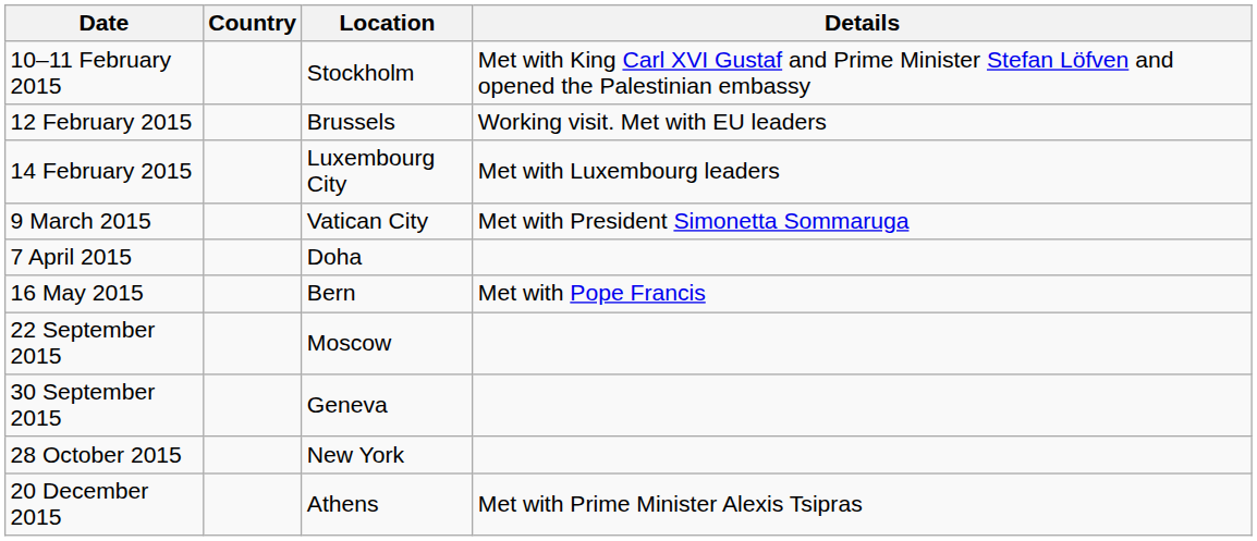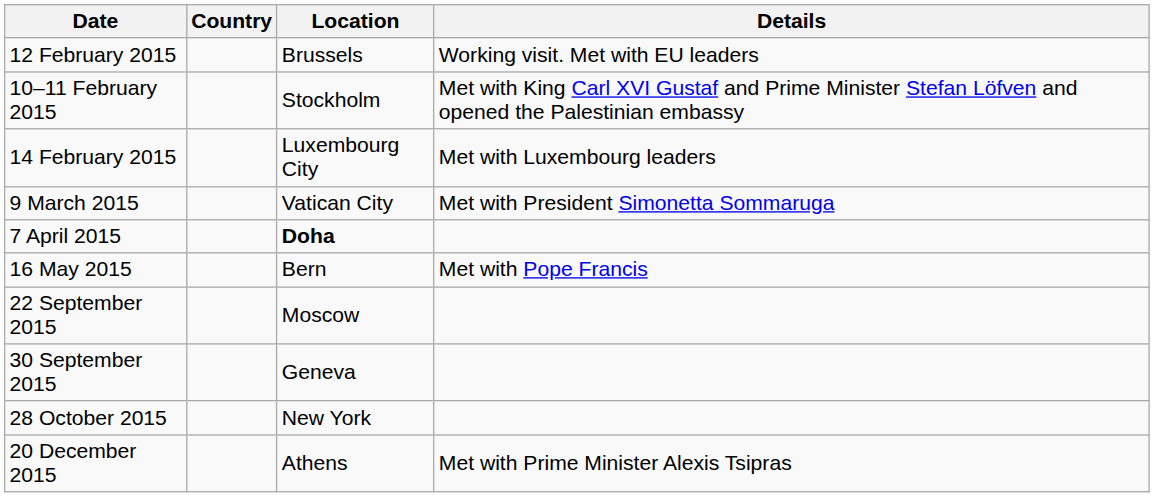rows swapped: 10–11 February 2015 <-> 12 February 2015
7 April 2015 | Location: normal -> bold
